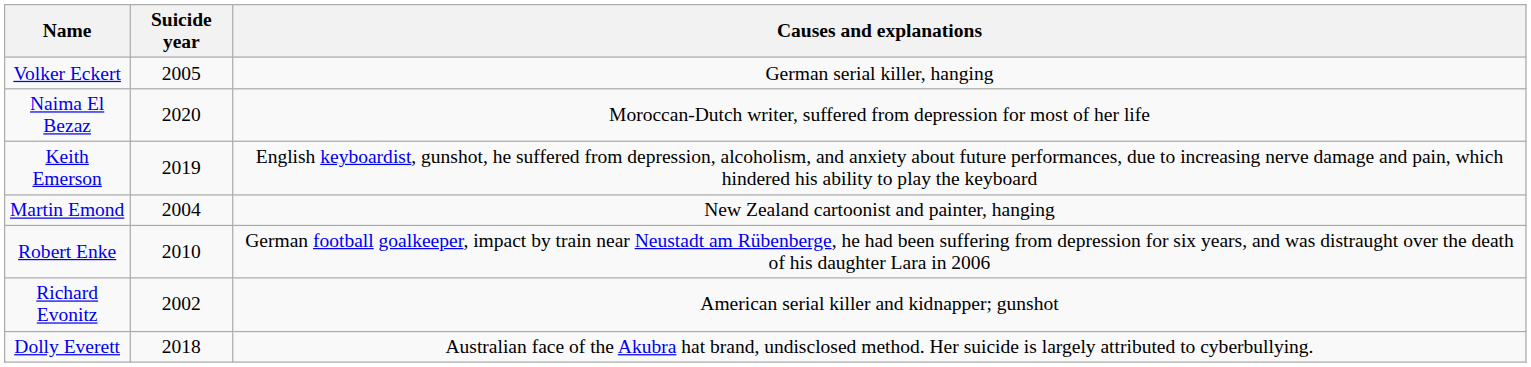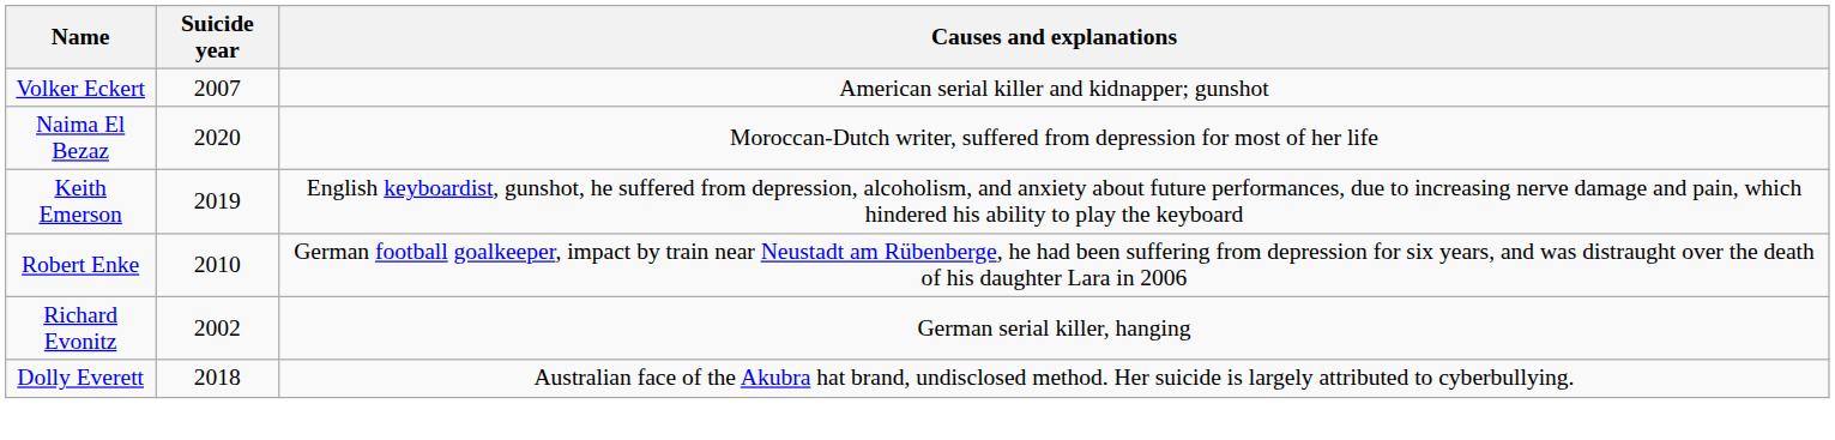Volker Eckert | Suicide year: 2005 -> 2007
Volker Eckert | Causes and explanations: German serial killer, hanging -> American serial killer and kidnapper; gunshot
- row: Martin Emond | 2004 | New Zealand cartoonist and painter, hanging
Richard Evonitz | Causes and explanations: American serial killer and kidnapper; gunshot -> German serial killer, hanging
